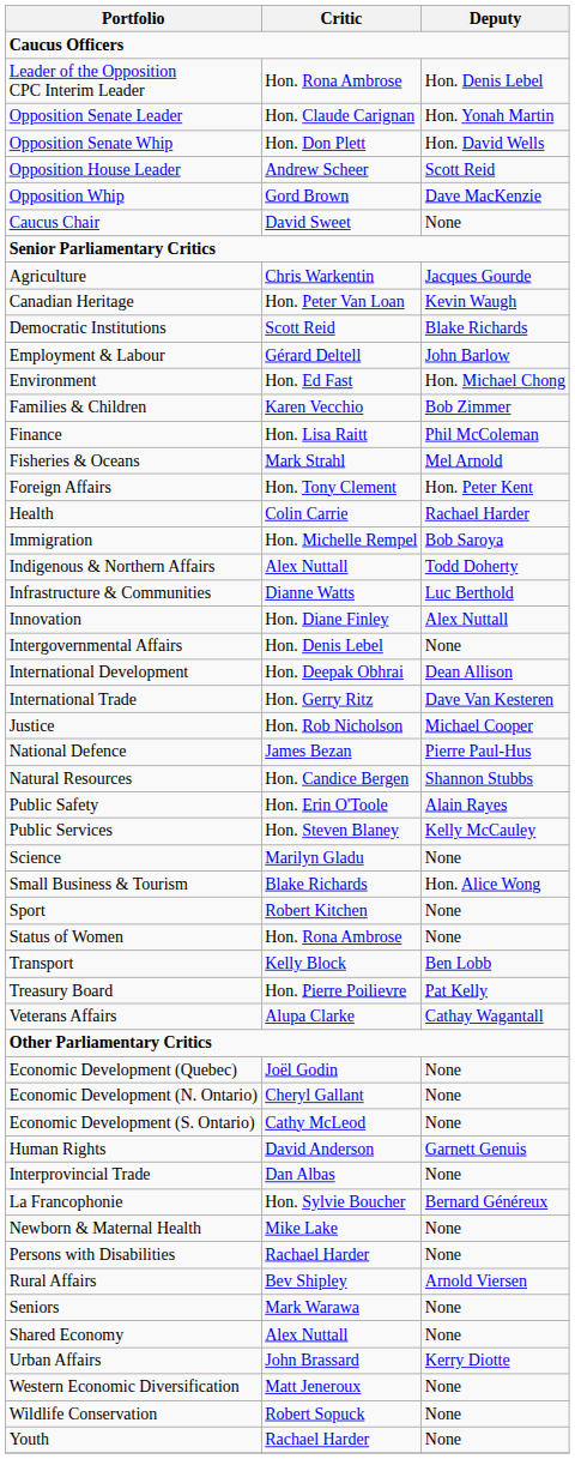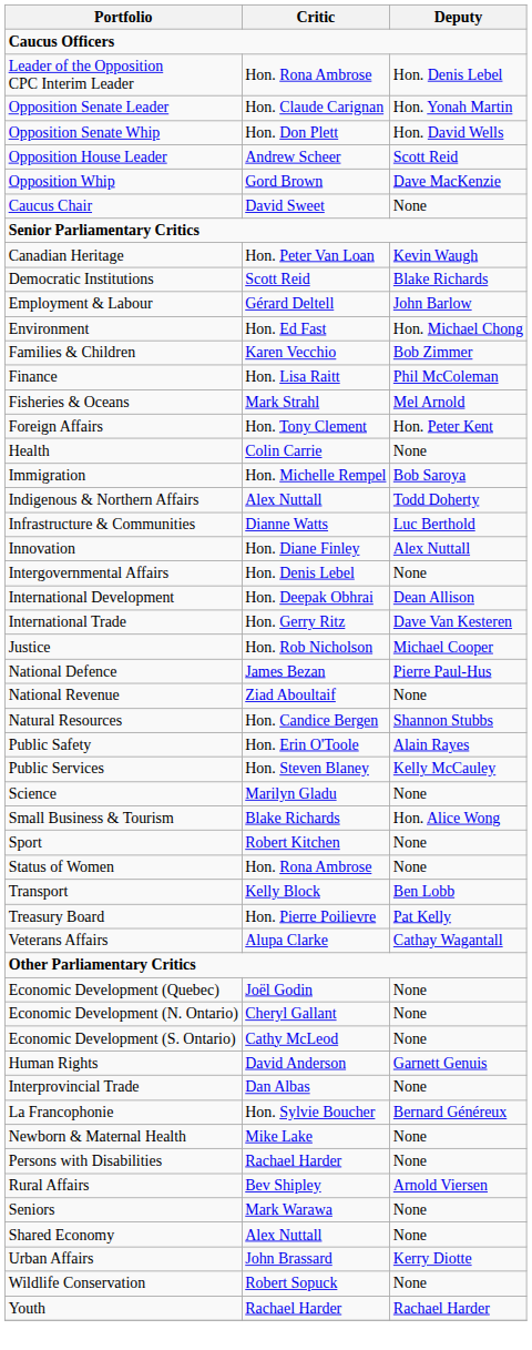- row: Agriculture | Chris Warkentin | Jacques Gourde
Health | Deputy: Rachael Harder -> None
+ row: National Revenue | Ziad Aboultaif | None
- row: Western Economic Diversification | Matt Jeneroux | None
Youth | Deputy: None -> Rachael Harder
